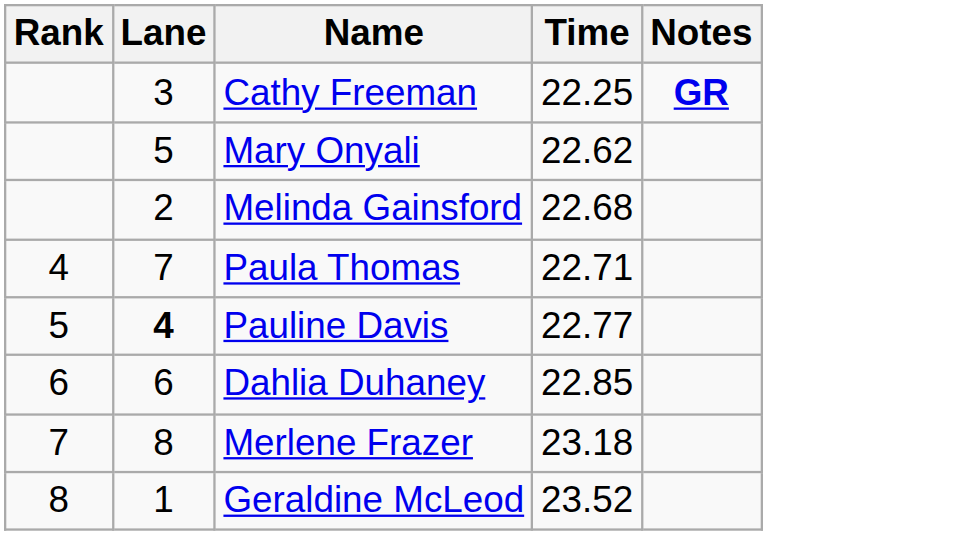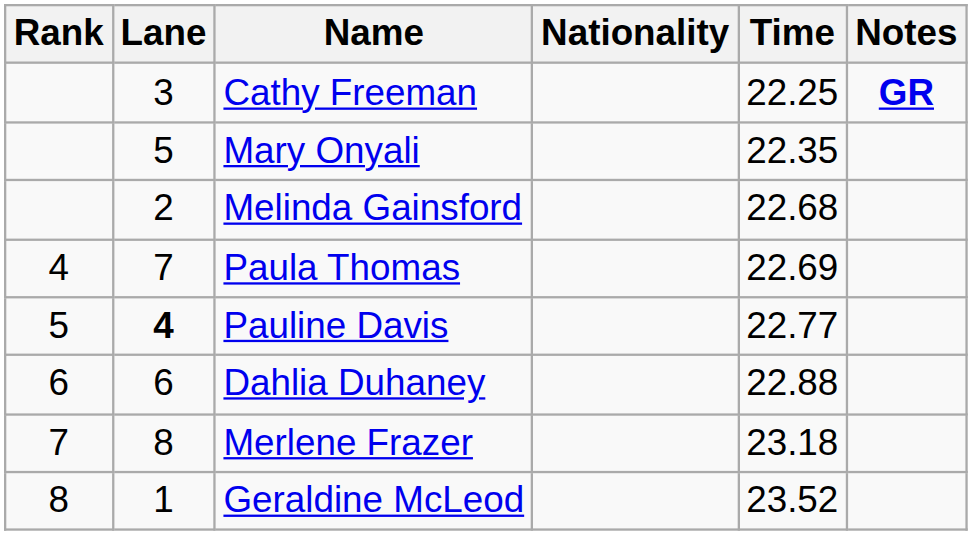+ column: Nationality
Mary Onyali | Time: 22.62 -> 22.35
Paula Thomas | Time: 22.71 -> 22.69
Dahlia Duhaney | Time: 22.85 -> 22.88
